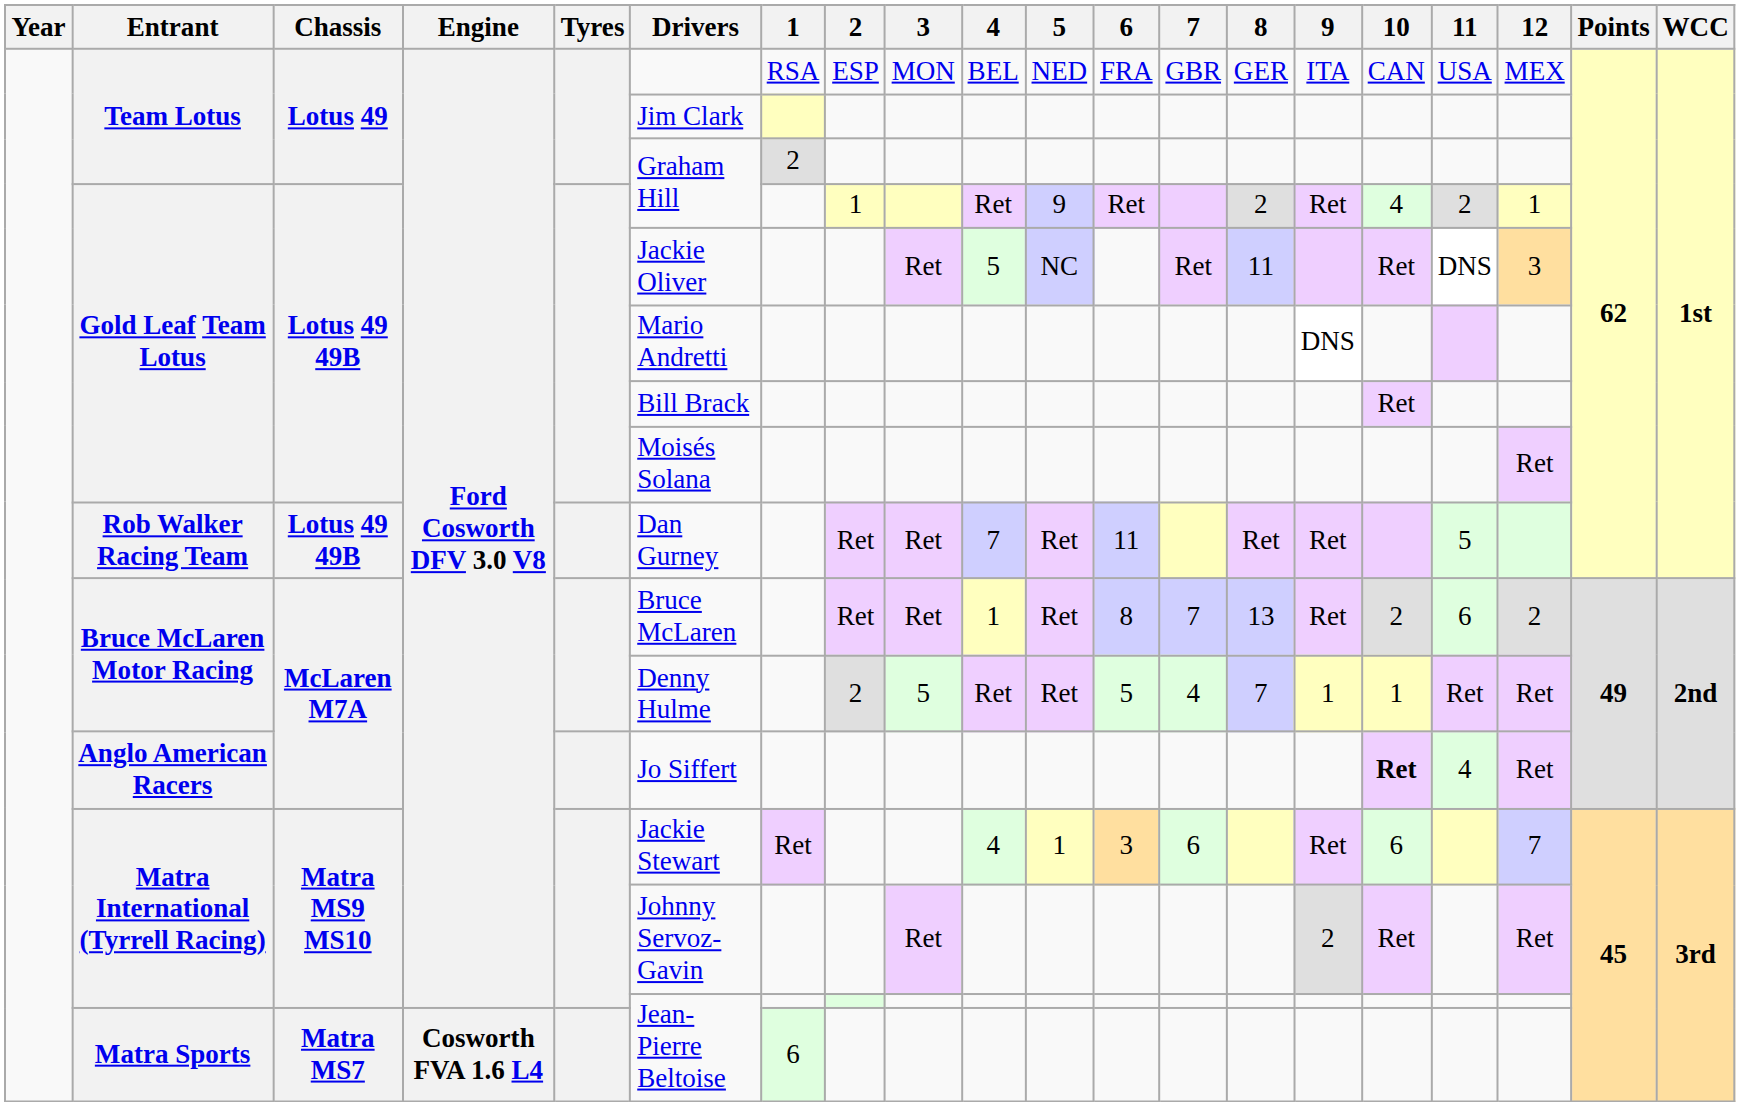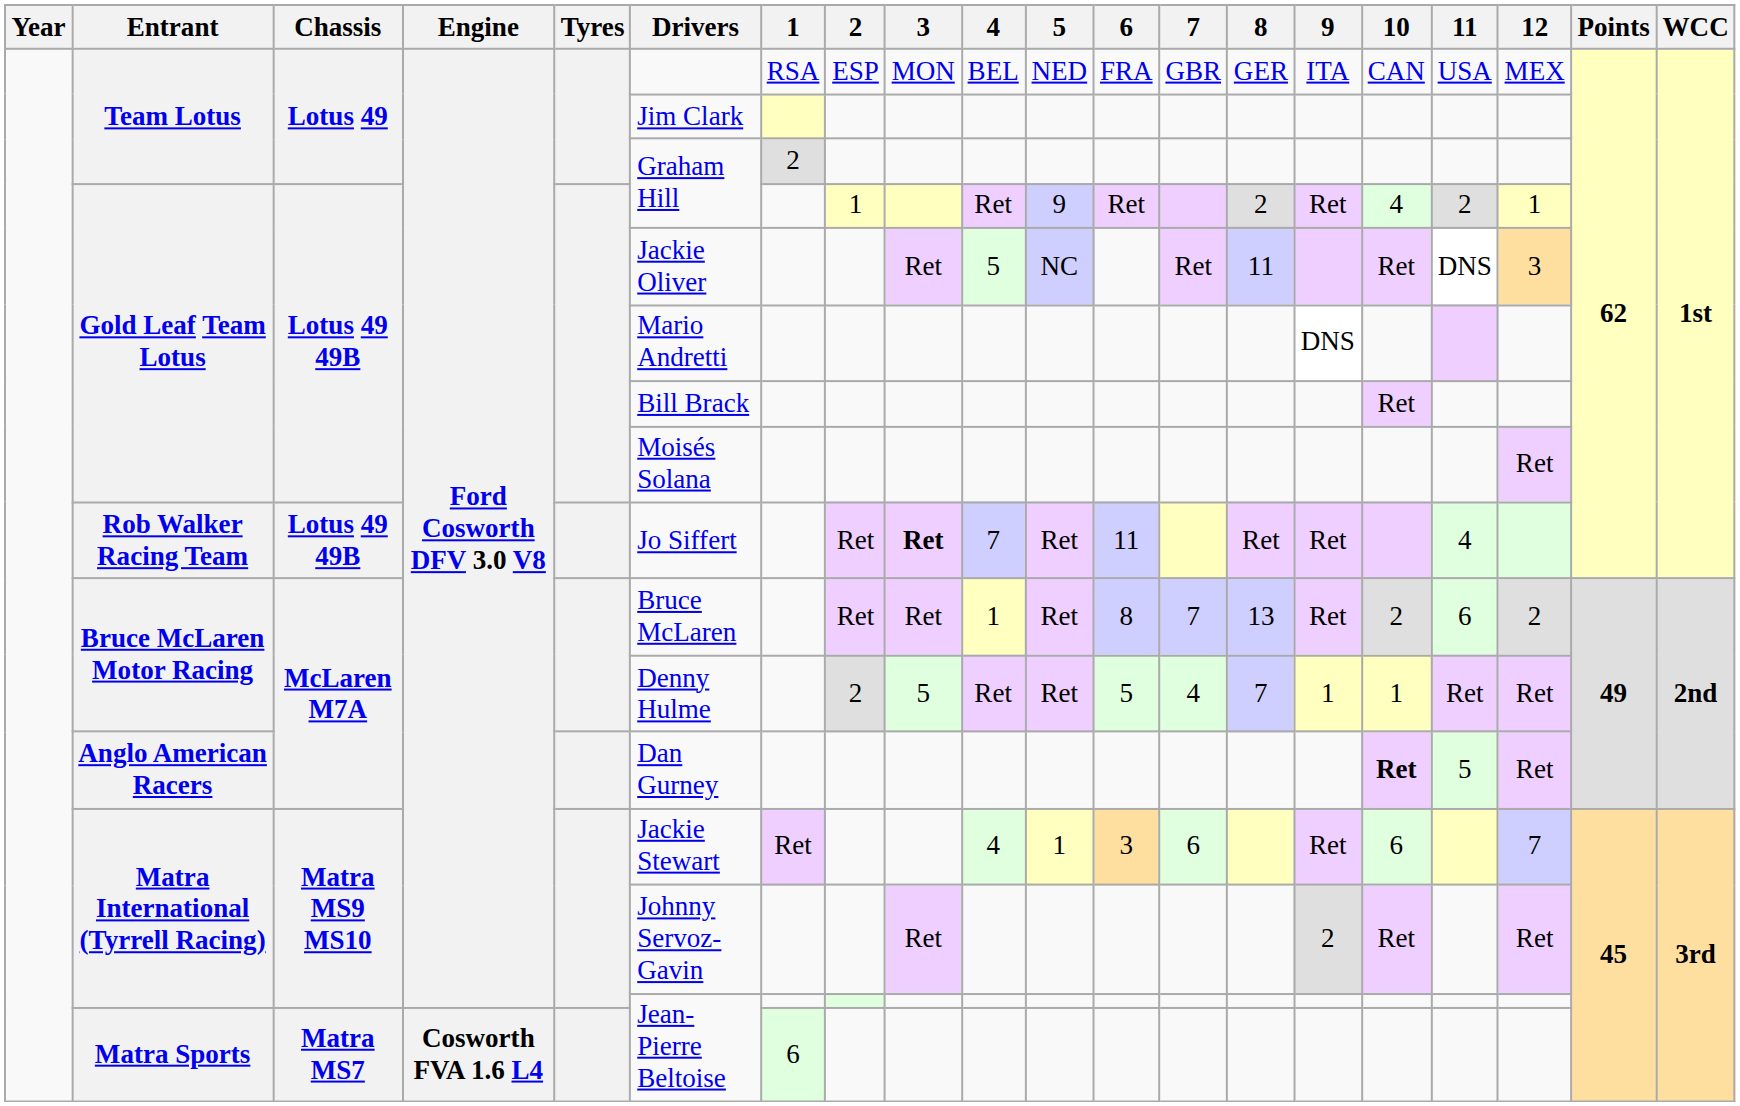Rob Walker Racing Team | Drivers: Dan Gurney -> Jo Siffert
Rob Walker Racing Team | 3: normal -> bold
Rob Walker Racing Team | 11: 5 -> 4
Anglo American Racers | Drivers: Jo Siffert -> Dan Gurney
Anglo American Racers | 11: 4 -> 5
